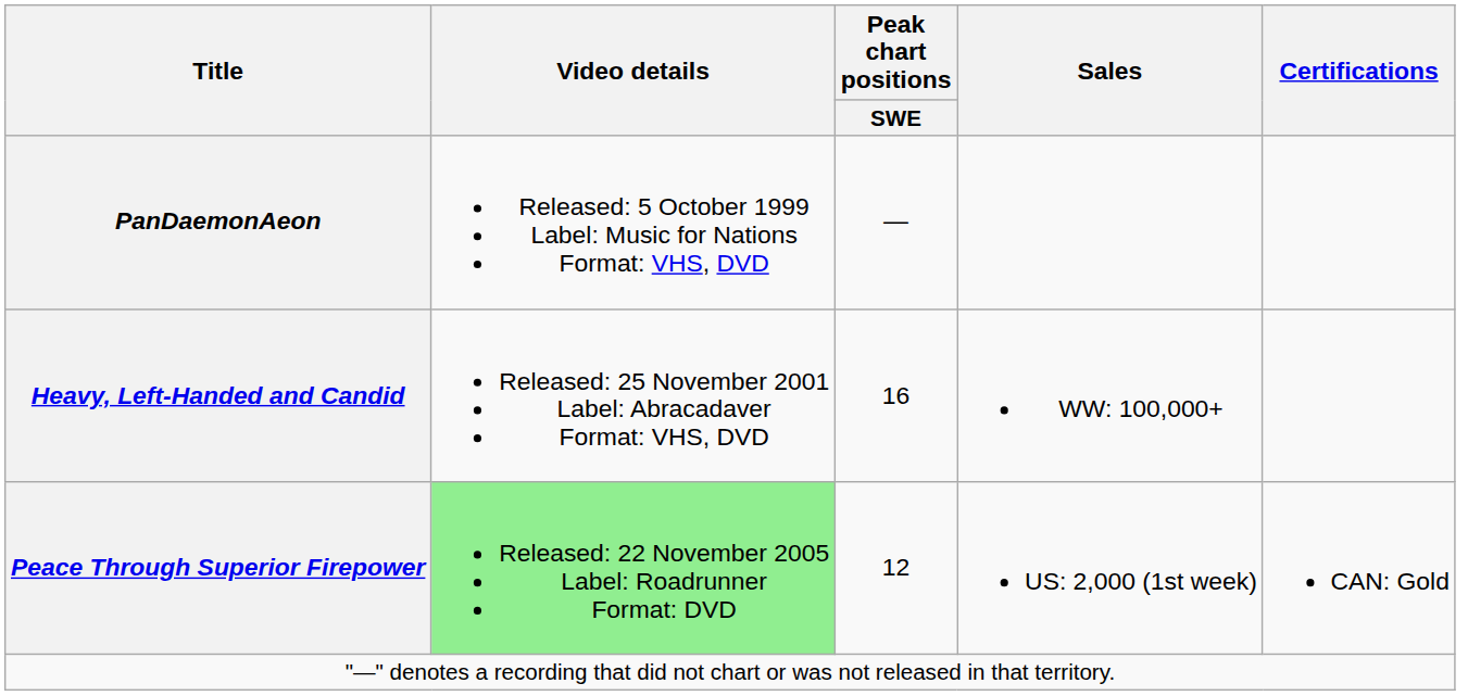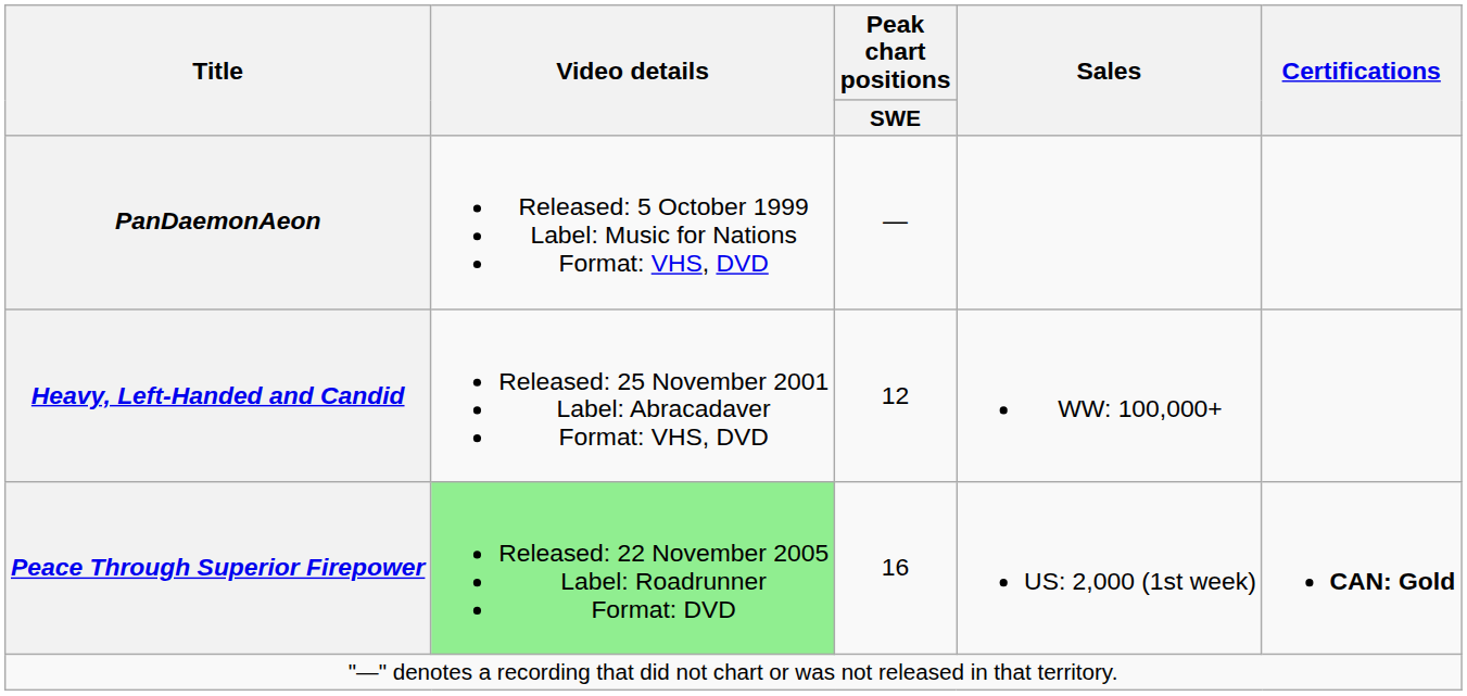Heavy, Left-Handed and Candid | Peak chart positions / SWE: 16 -> 12
Peace Through Superior Firepower | Peak chart positions / SWE: 12 -> 16
Peace Through Superior Firepower | Certifications: normal -> bold
